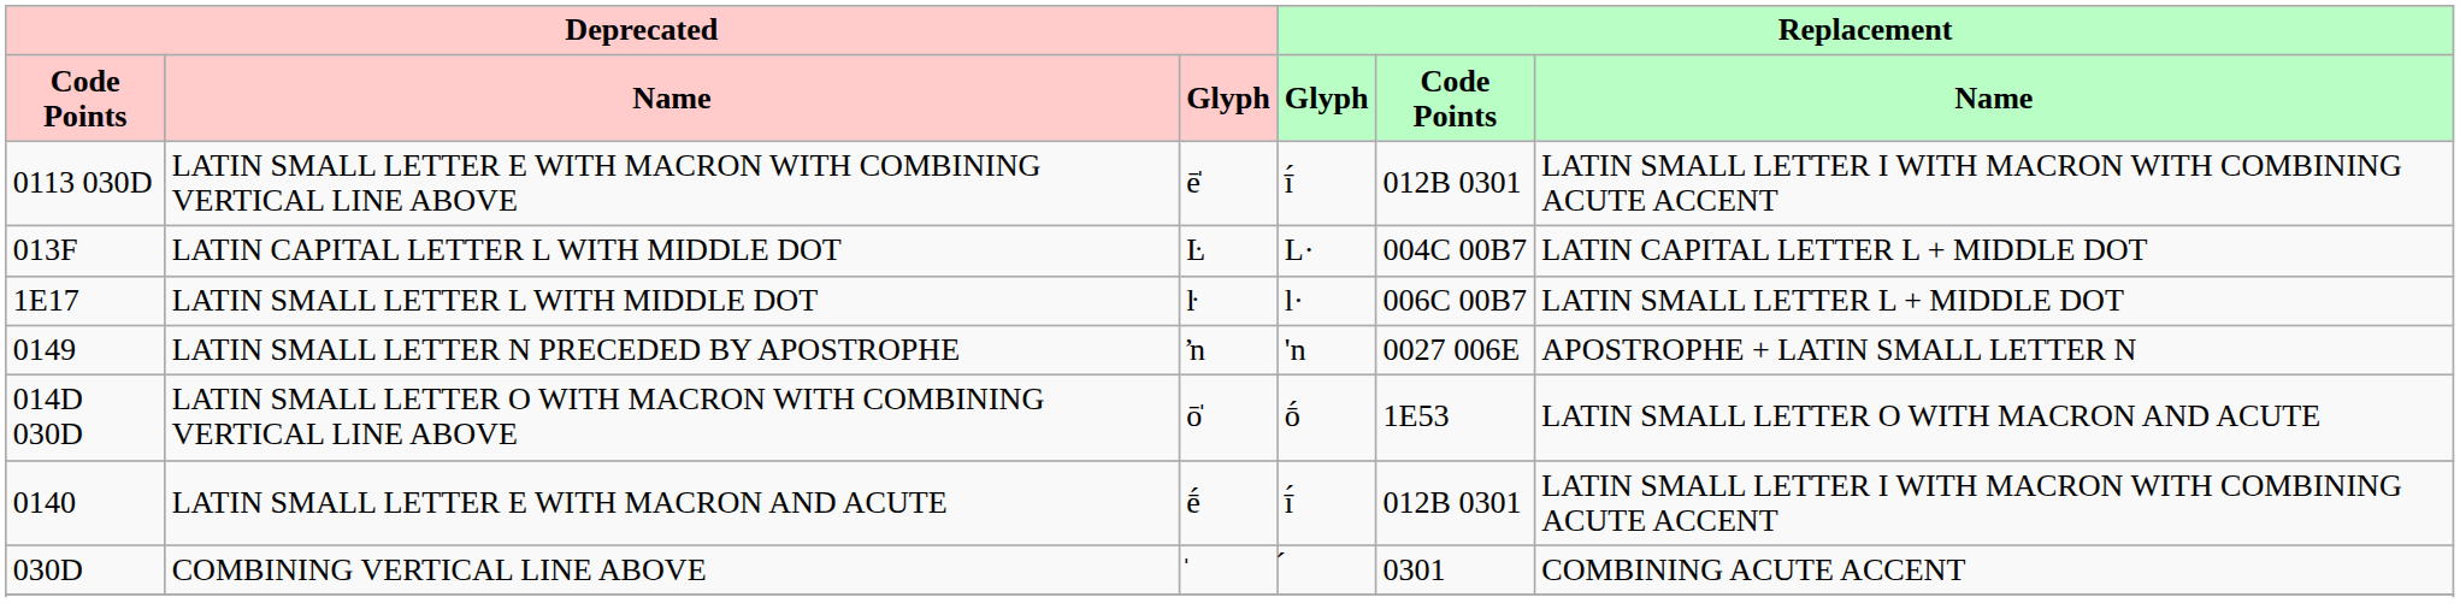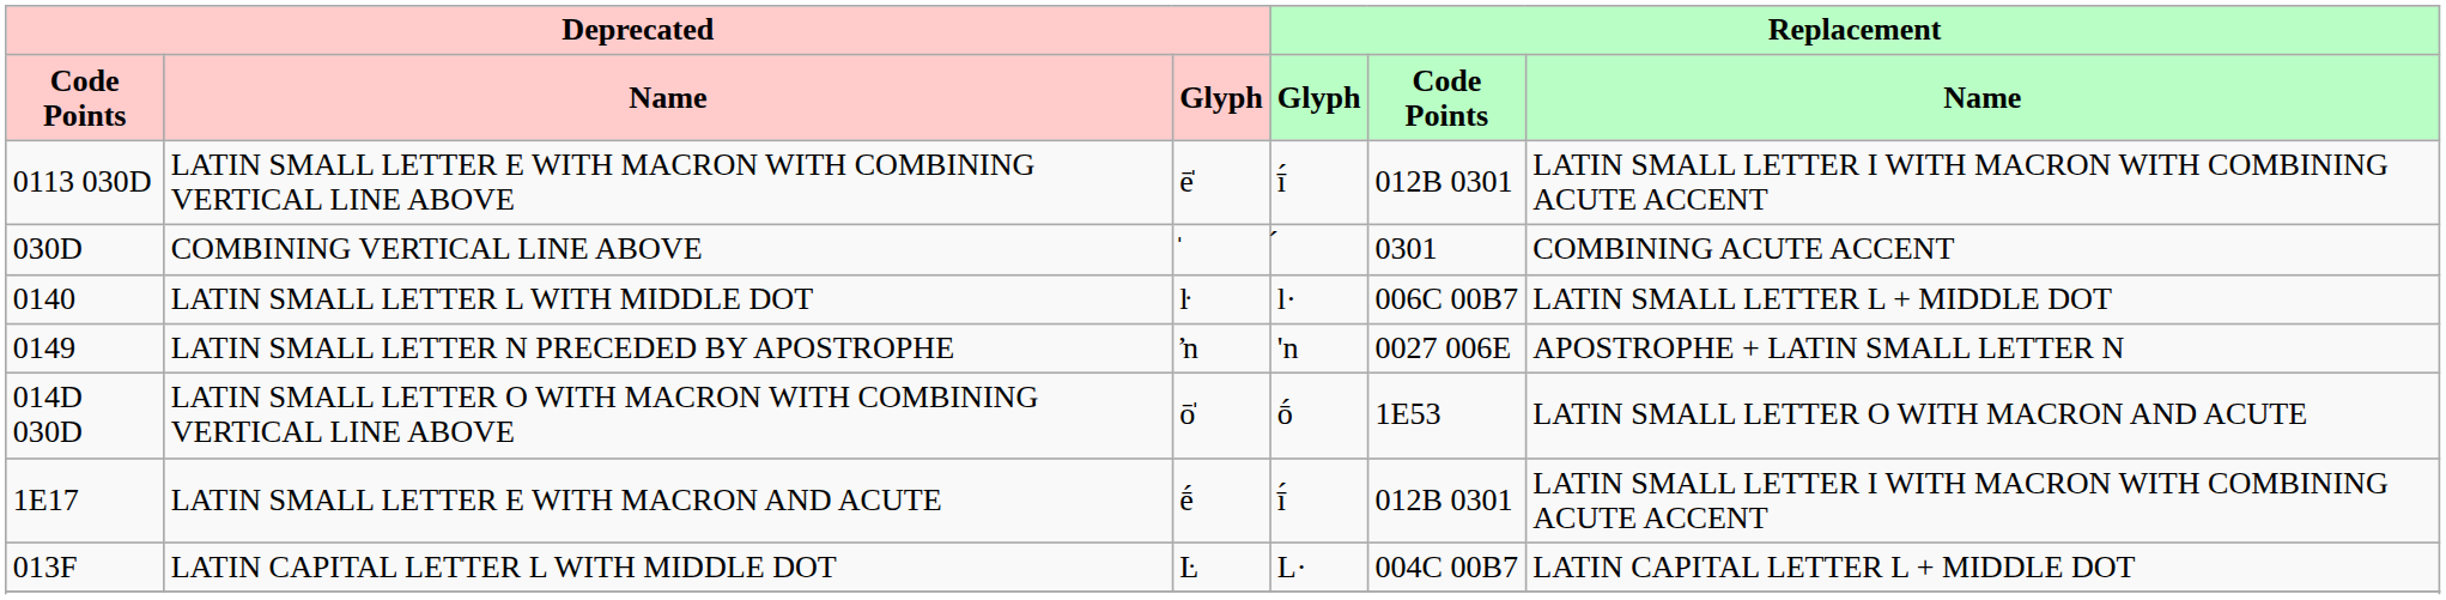rows swapped: LATIN CAPITAL LETTER L WITH MIDDLE DOT <-> COMBINING VERTICAL LINE ABOVE
LATIN SMALL LETTER L WITH MIDDLE DOT | Deprecated / Code Points: 1E17 -> 0140
LATIN SMALL LETTER E WITH MACRON AND ACUTE | Deprecated / Code Points: 0140 -> 1E17
